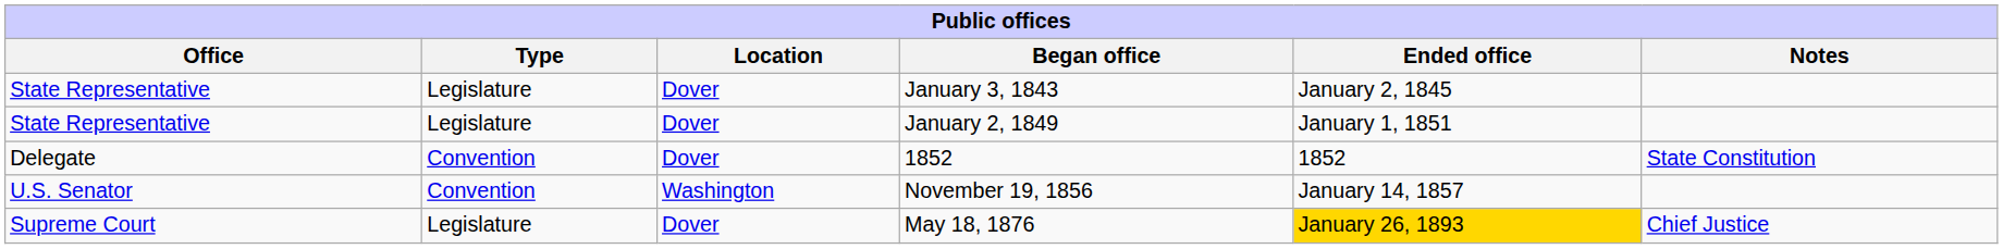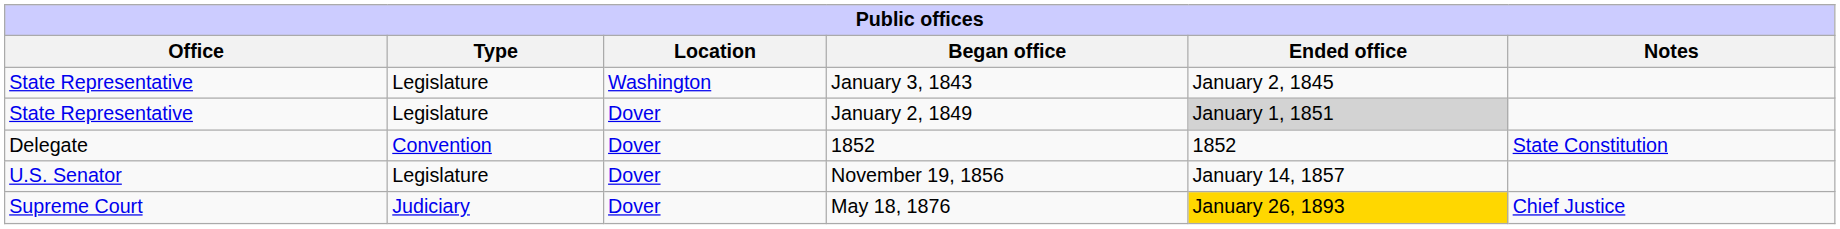January 3, 1843 | Location: Dover -> Washington
January 2, 1849 | Ended office: no background -> lightgrey background
November 19, 1856 | Type: Convention -> Legislature
November 19, 1856 | Location: Washington -> Dover
May 18, 1876 | Type: Legislature -> Judiciary
